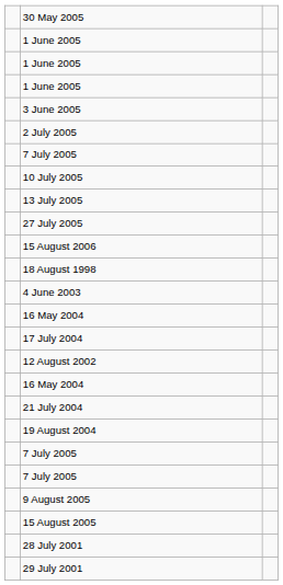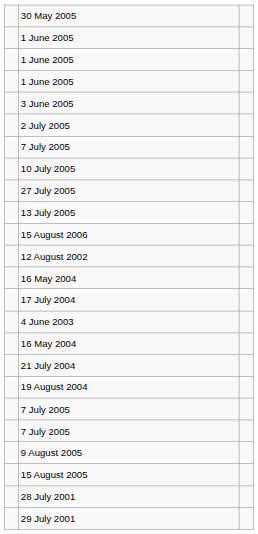rows swapped: 13 July 2005 <-> 27 July 2005
- row: 18 August 1998
rows swapped: 12 August 2002 <-> 4 June 2003
